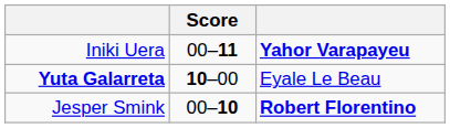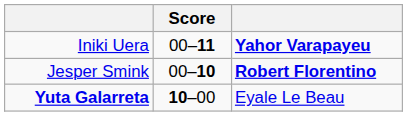rows swapped: Yuta Galarreta <-> Jesper Smink
